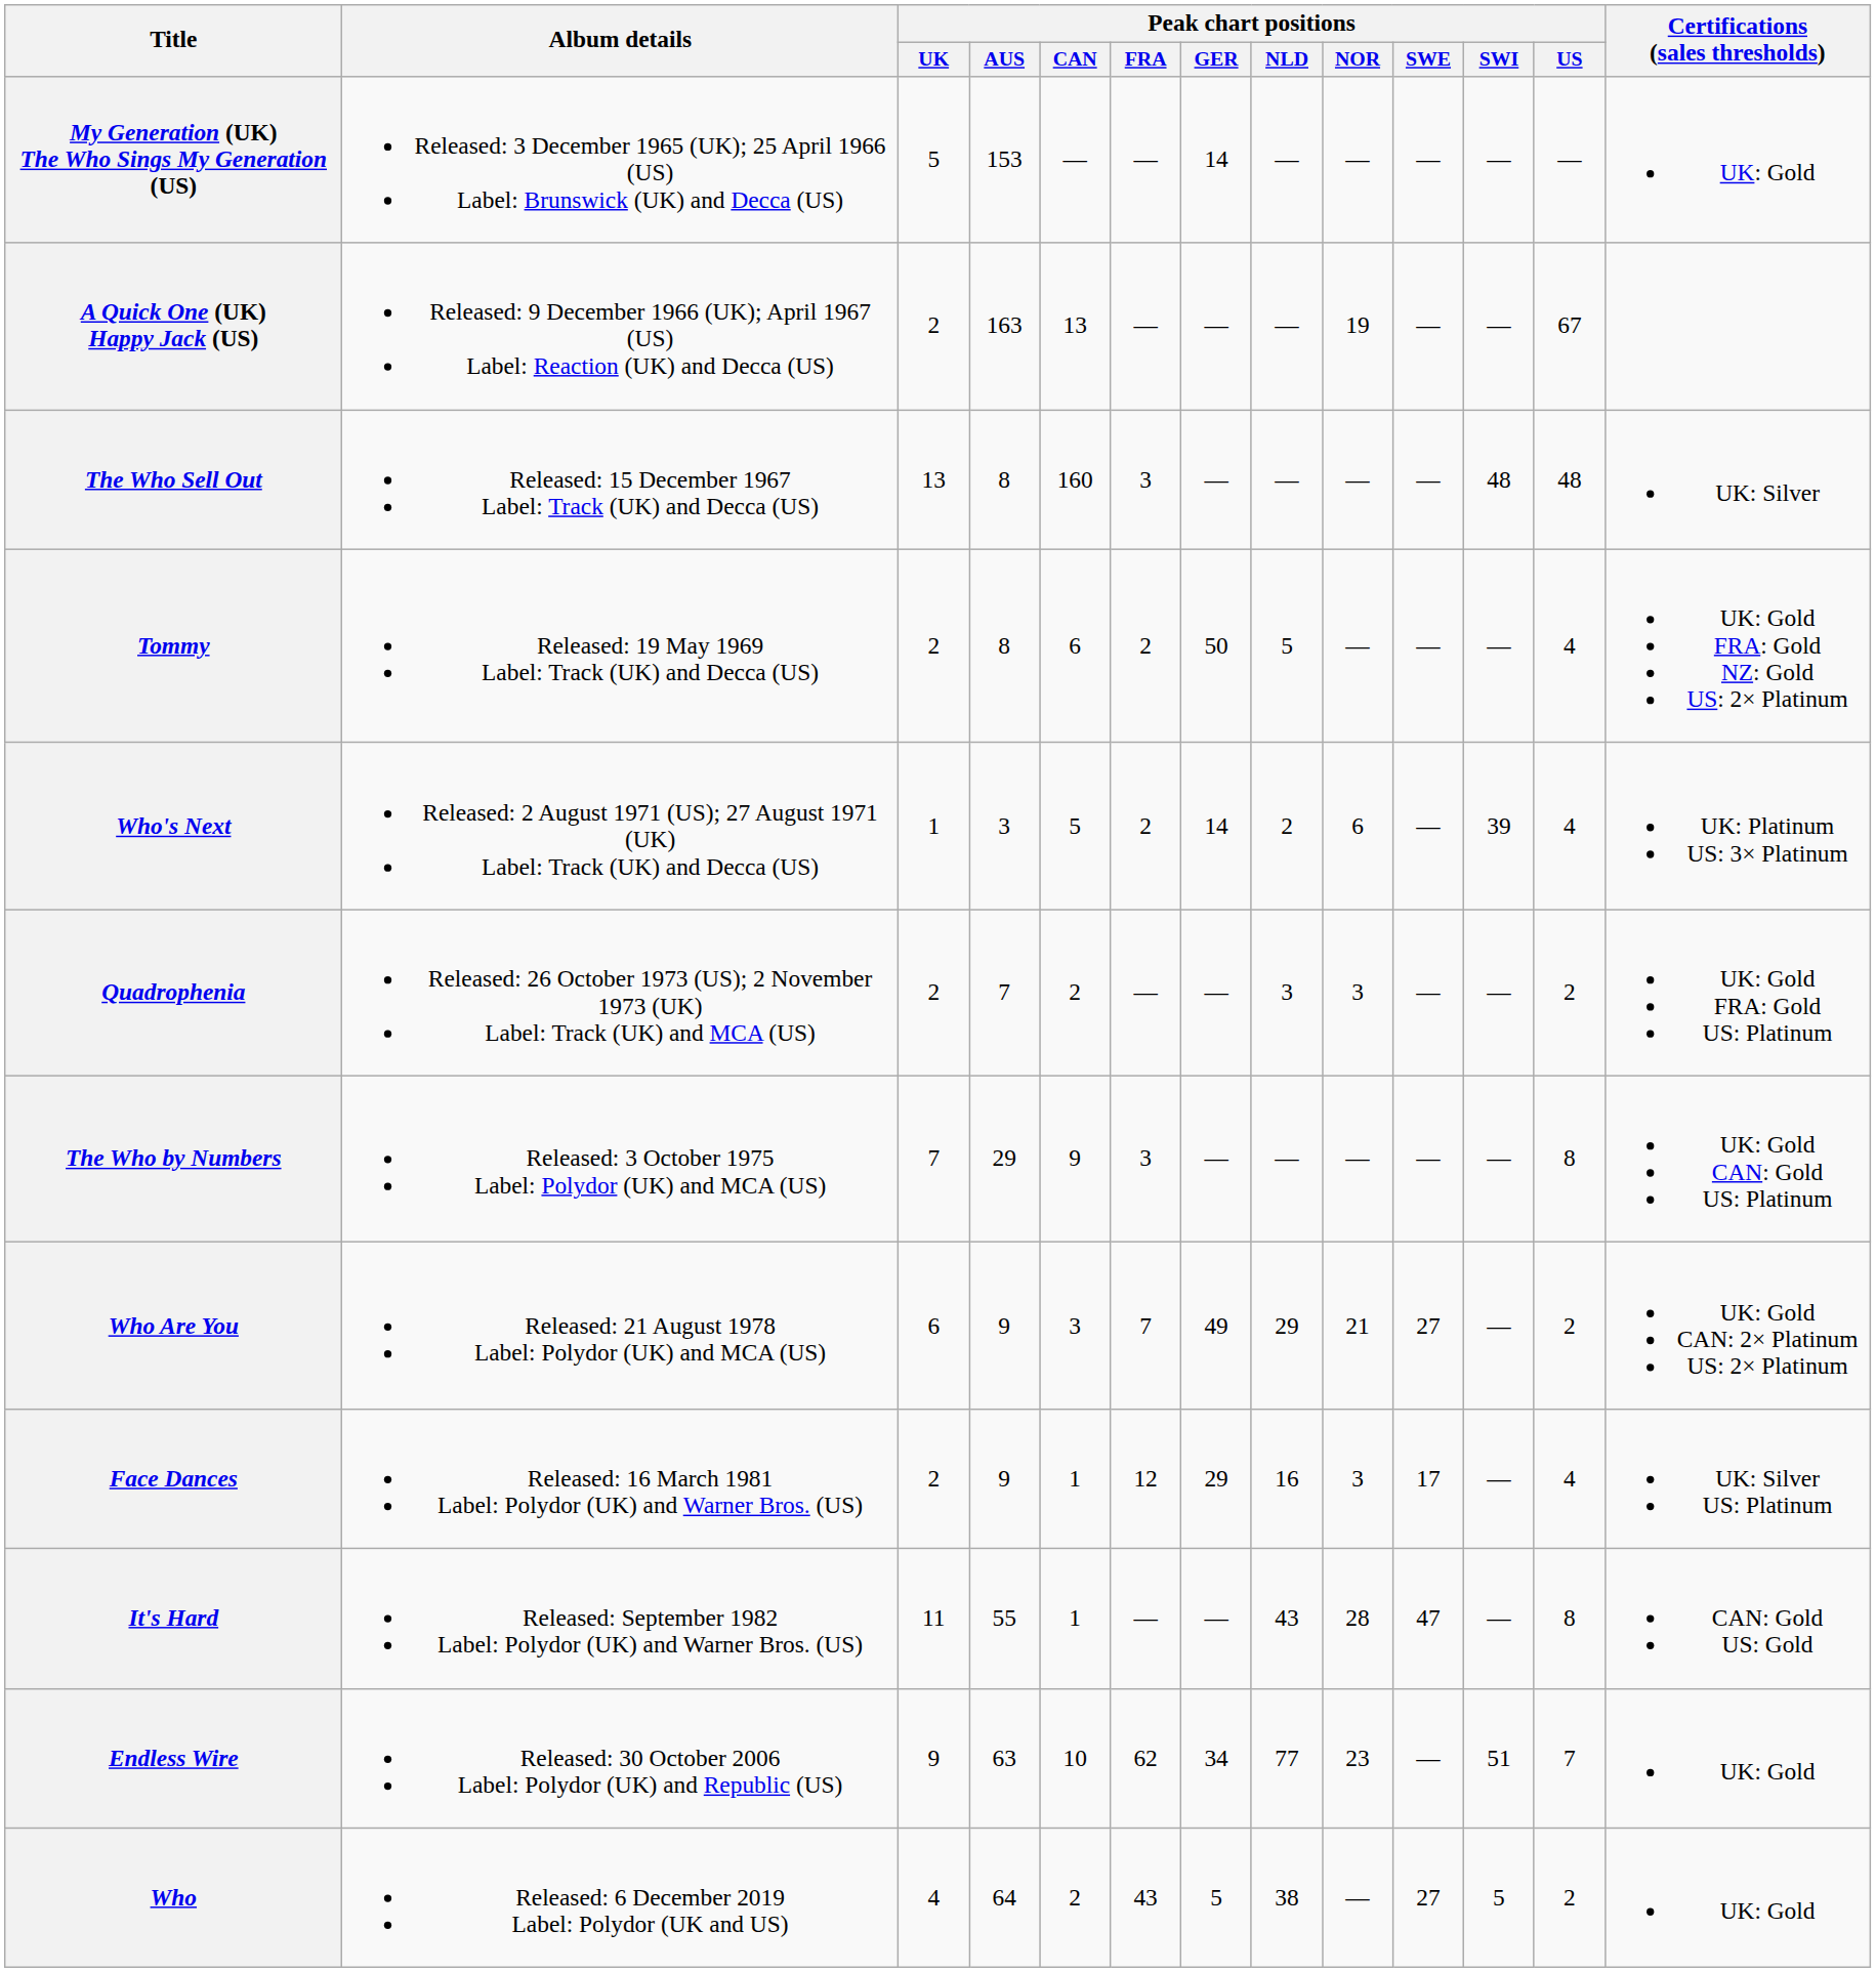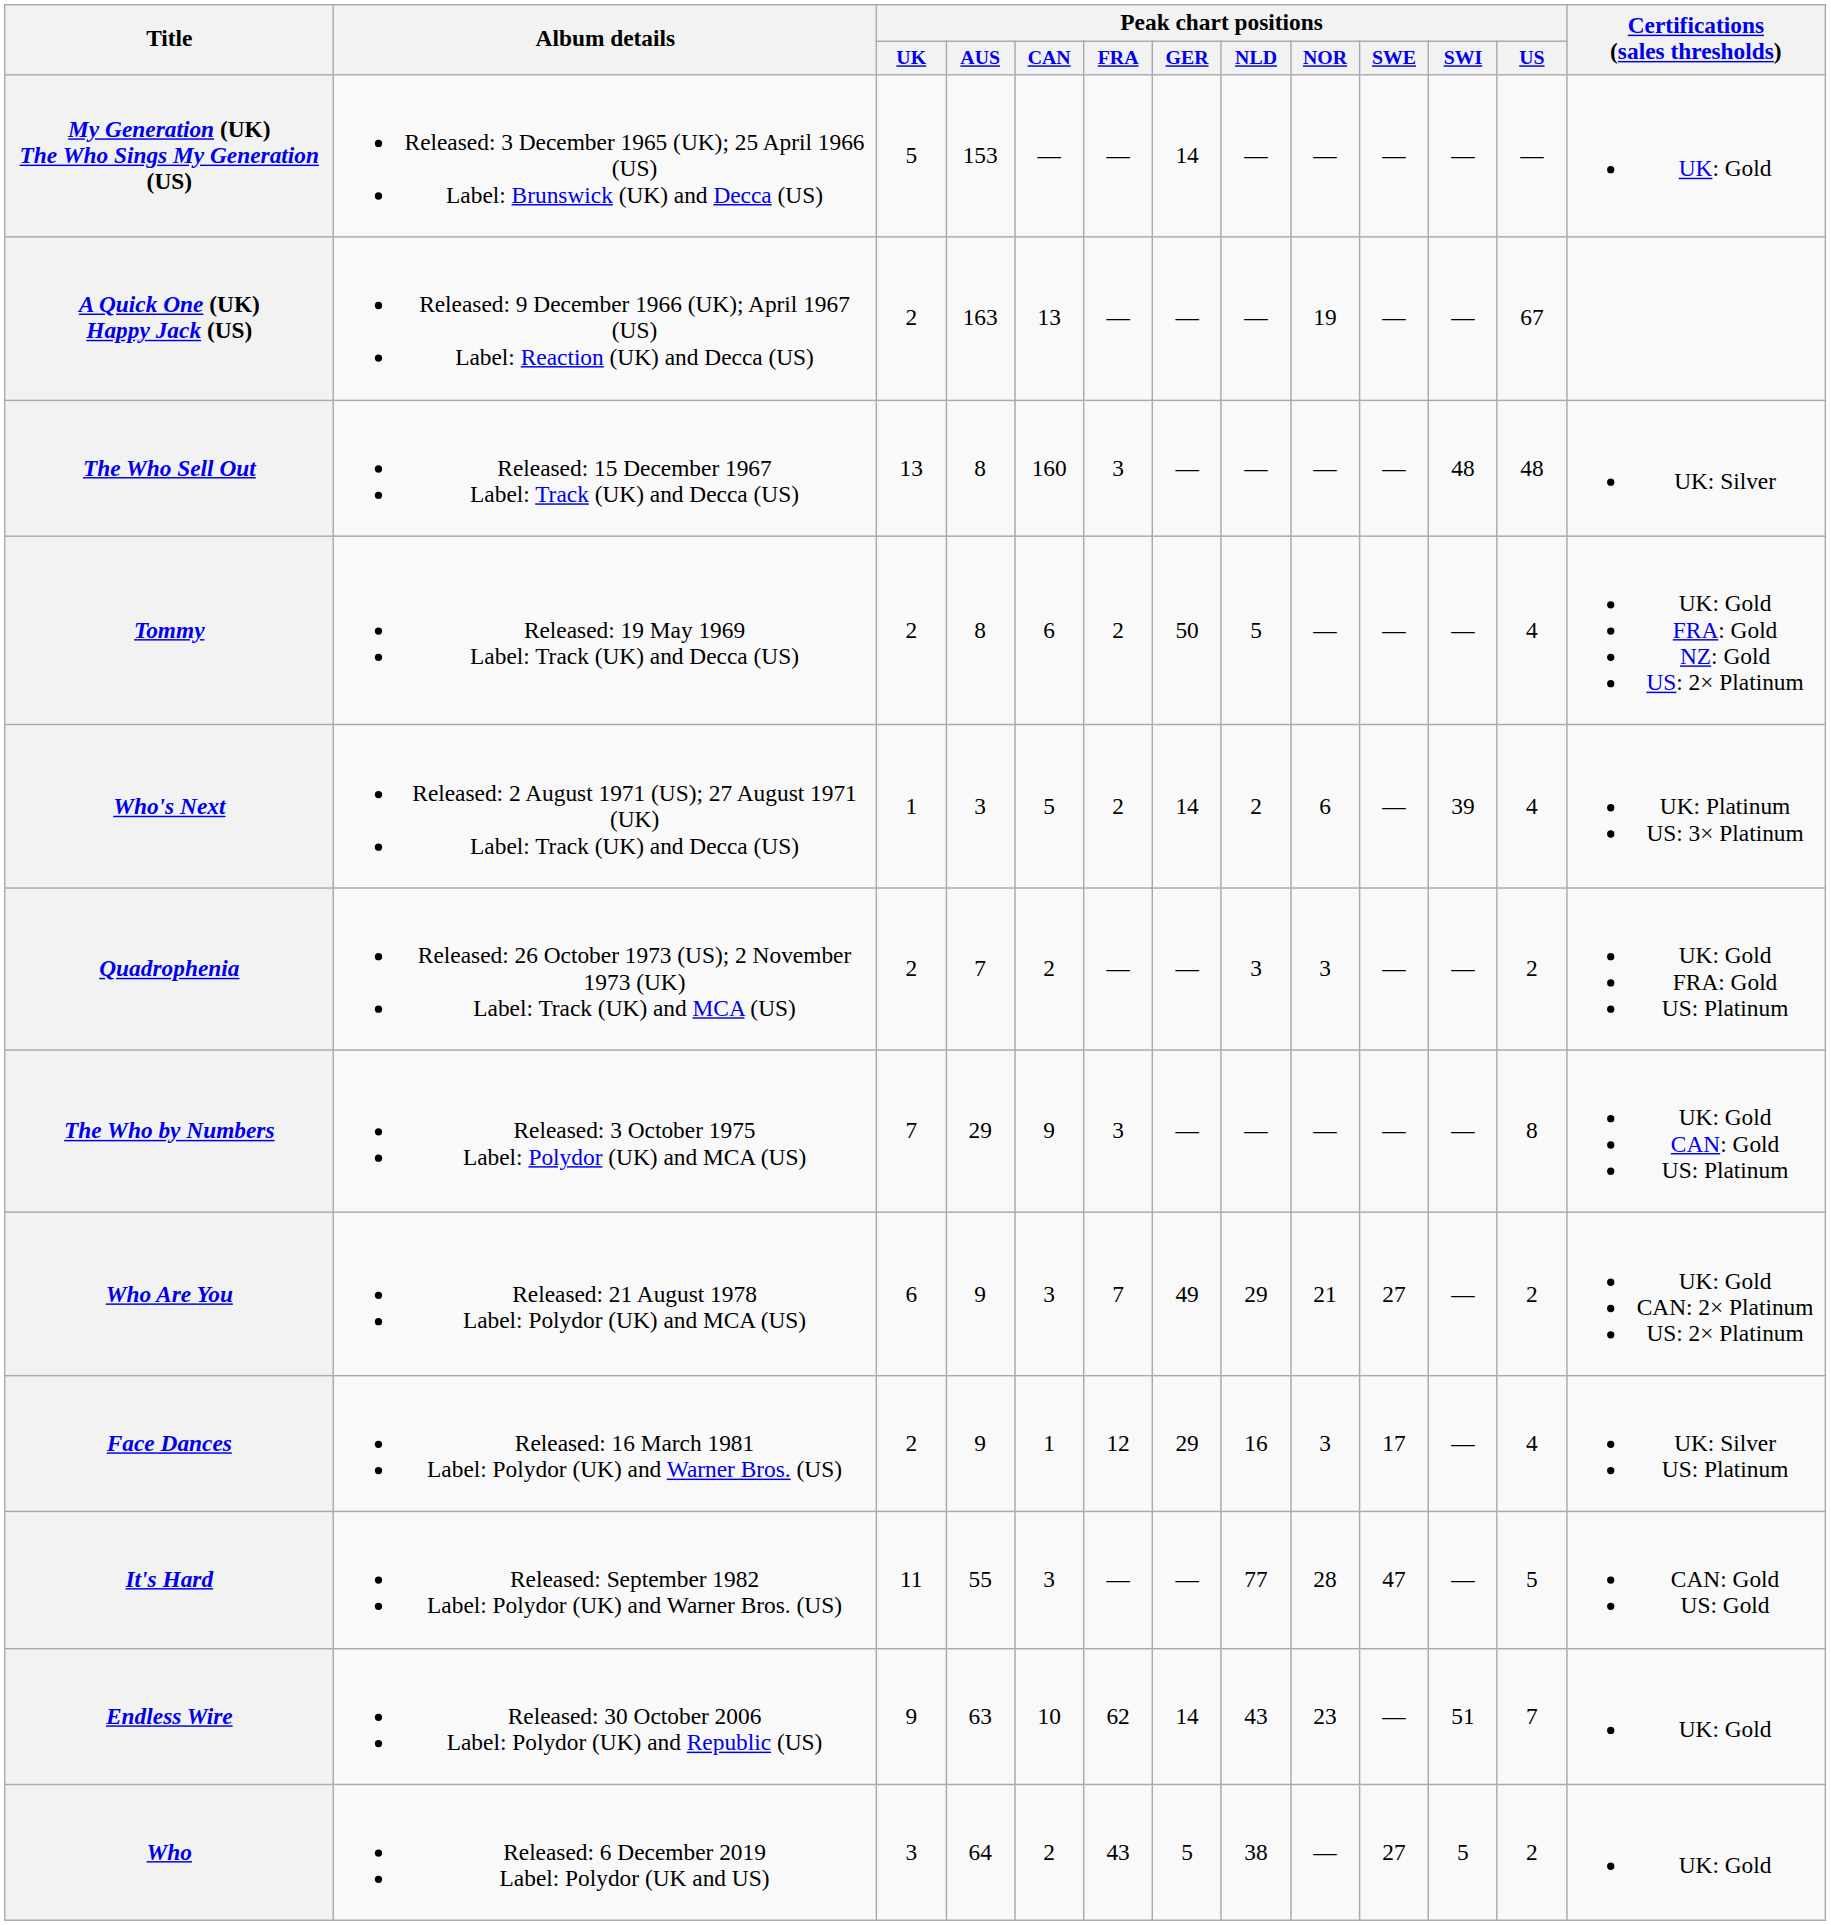It's Hard | Peak chart positions / CAN: 1 -> 3
It's Hard | Peak chart positions / NLD: 43 -> 77
It's Hard | Peak chart positions / US: 8 -> 5
Endless Wire | Peak chart positions / GER: 34 -> 14
Endless Wire | Peak chart positions / NLD: 77 -> 43
Who | Peak chart positions / UK: 4 -> 3
